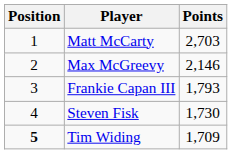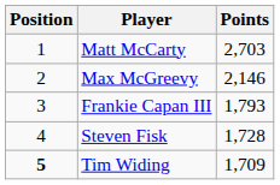Steven Fisk | Points: 1,730 -> 1,728
